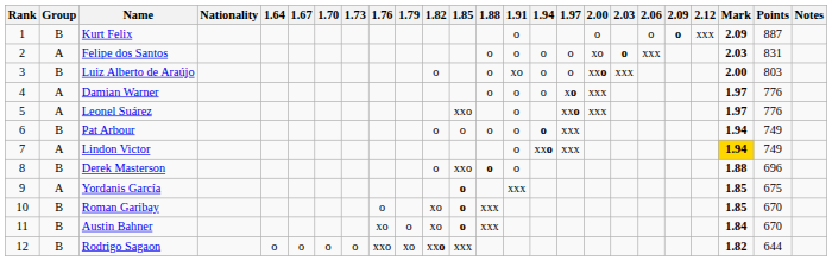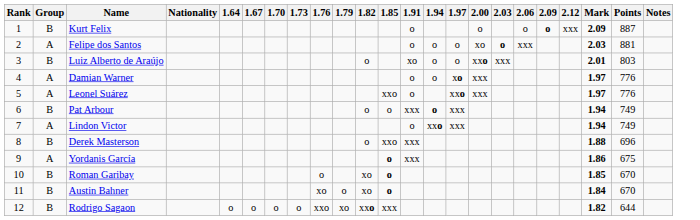- column: 1.88 | o | o | o | o | o | xxx | xxx
Felipe dos Santos | Points: 831 -> 881
Luiz Alberto de Araújo | Mark: 2.00 -> 2.01
Pat Arbour | 1.91: o -> xxx
Lindon Victor | Mark: gold background -> no background
Derek Masterson | 1.91: o -> xxx
Yordanis García | Mark: 1.85 -> 1.86
